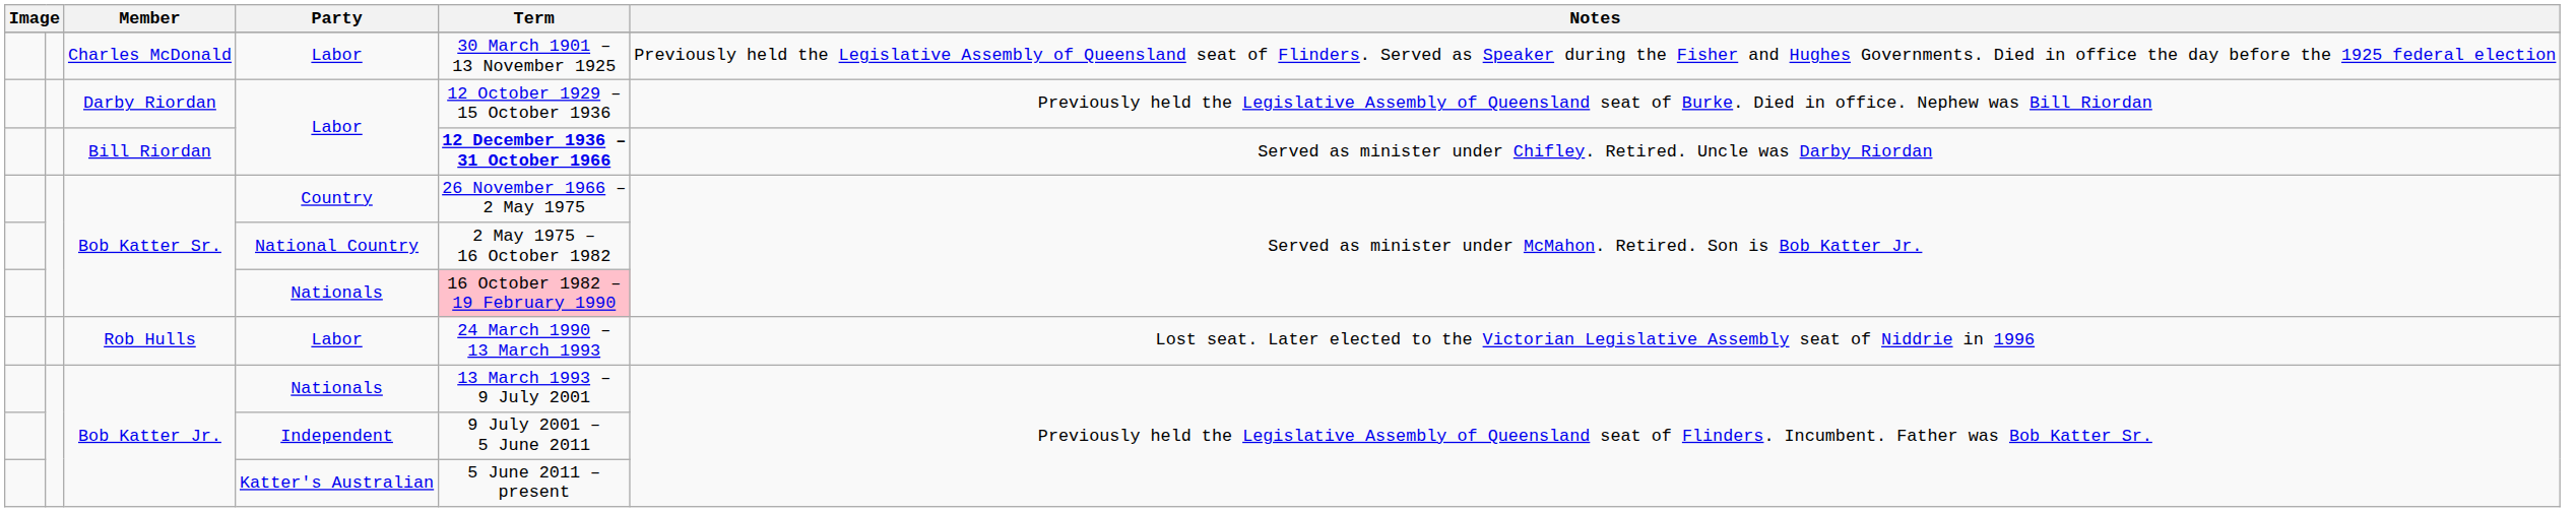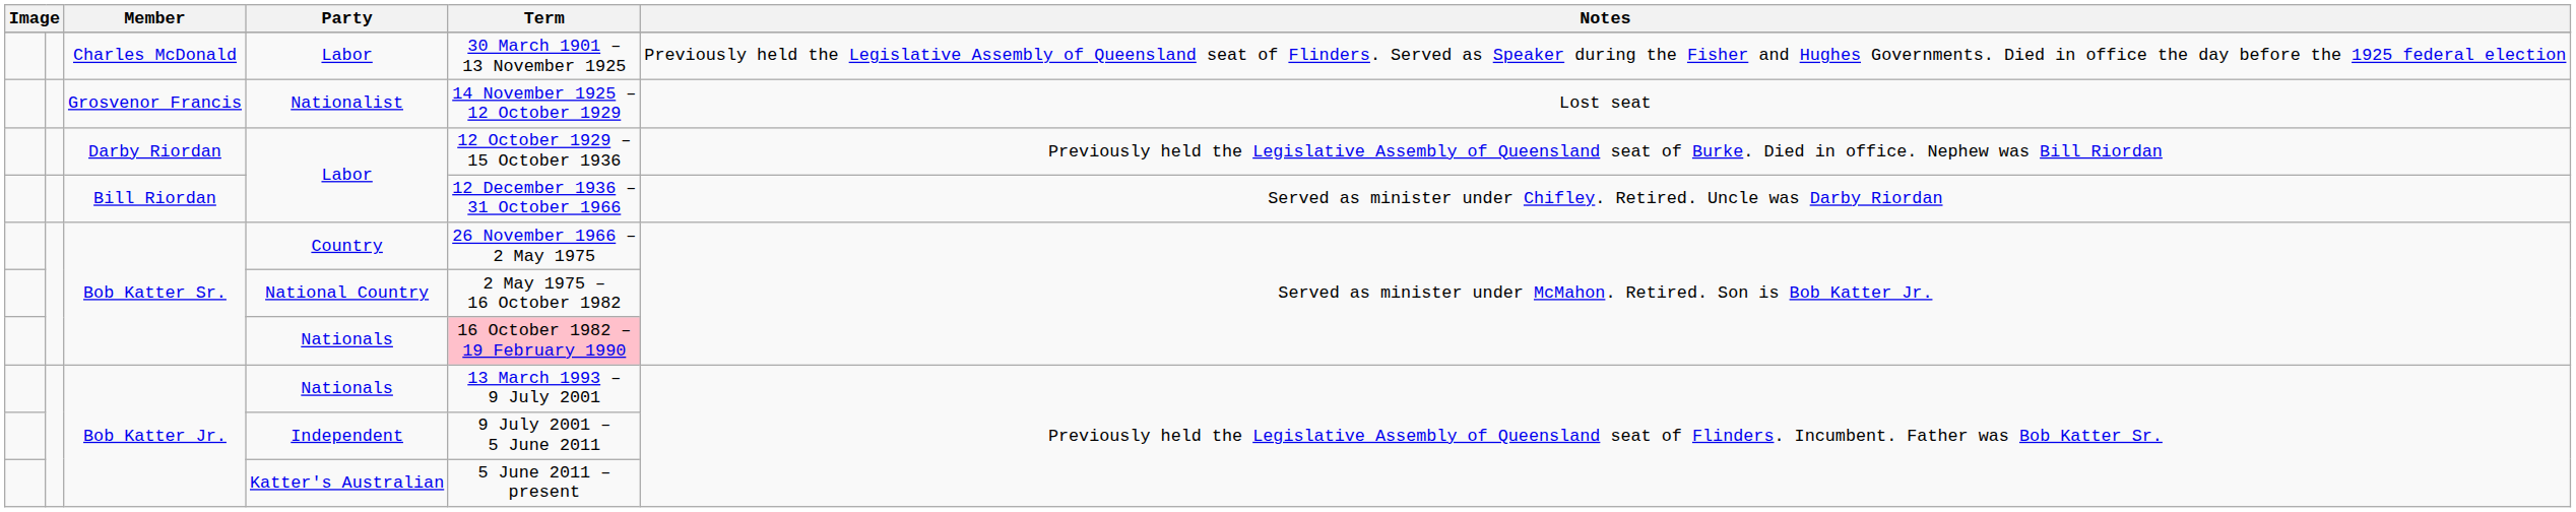+ row: Grosvenor Francis | Nationalist | 14 November 1925 – 12 October 1929 | Lost seat
Bill Riordan | Term: bold -> normal
- row: Rob Hulls | Labor | 24 March 1990 – 13 March 1993 | Lost seat. Later elected to the Victorian Legislative Assembly seat of Niddrie in 1996
